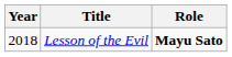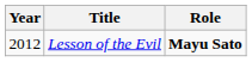Lesson of the Evil | Year: 2018 -> 2012
